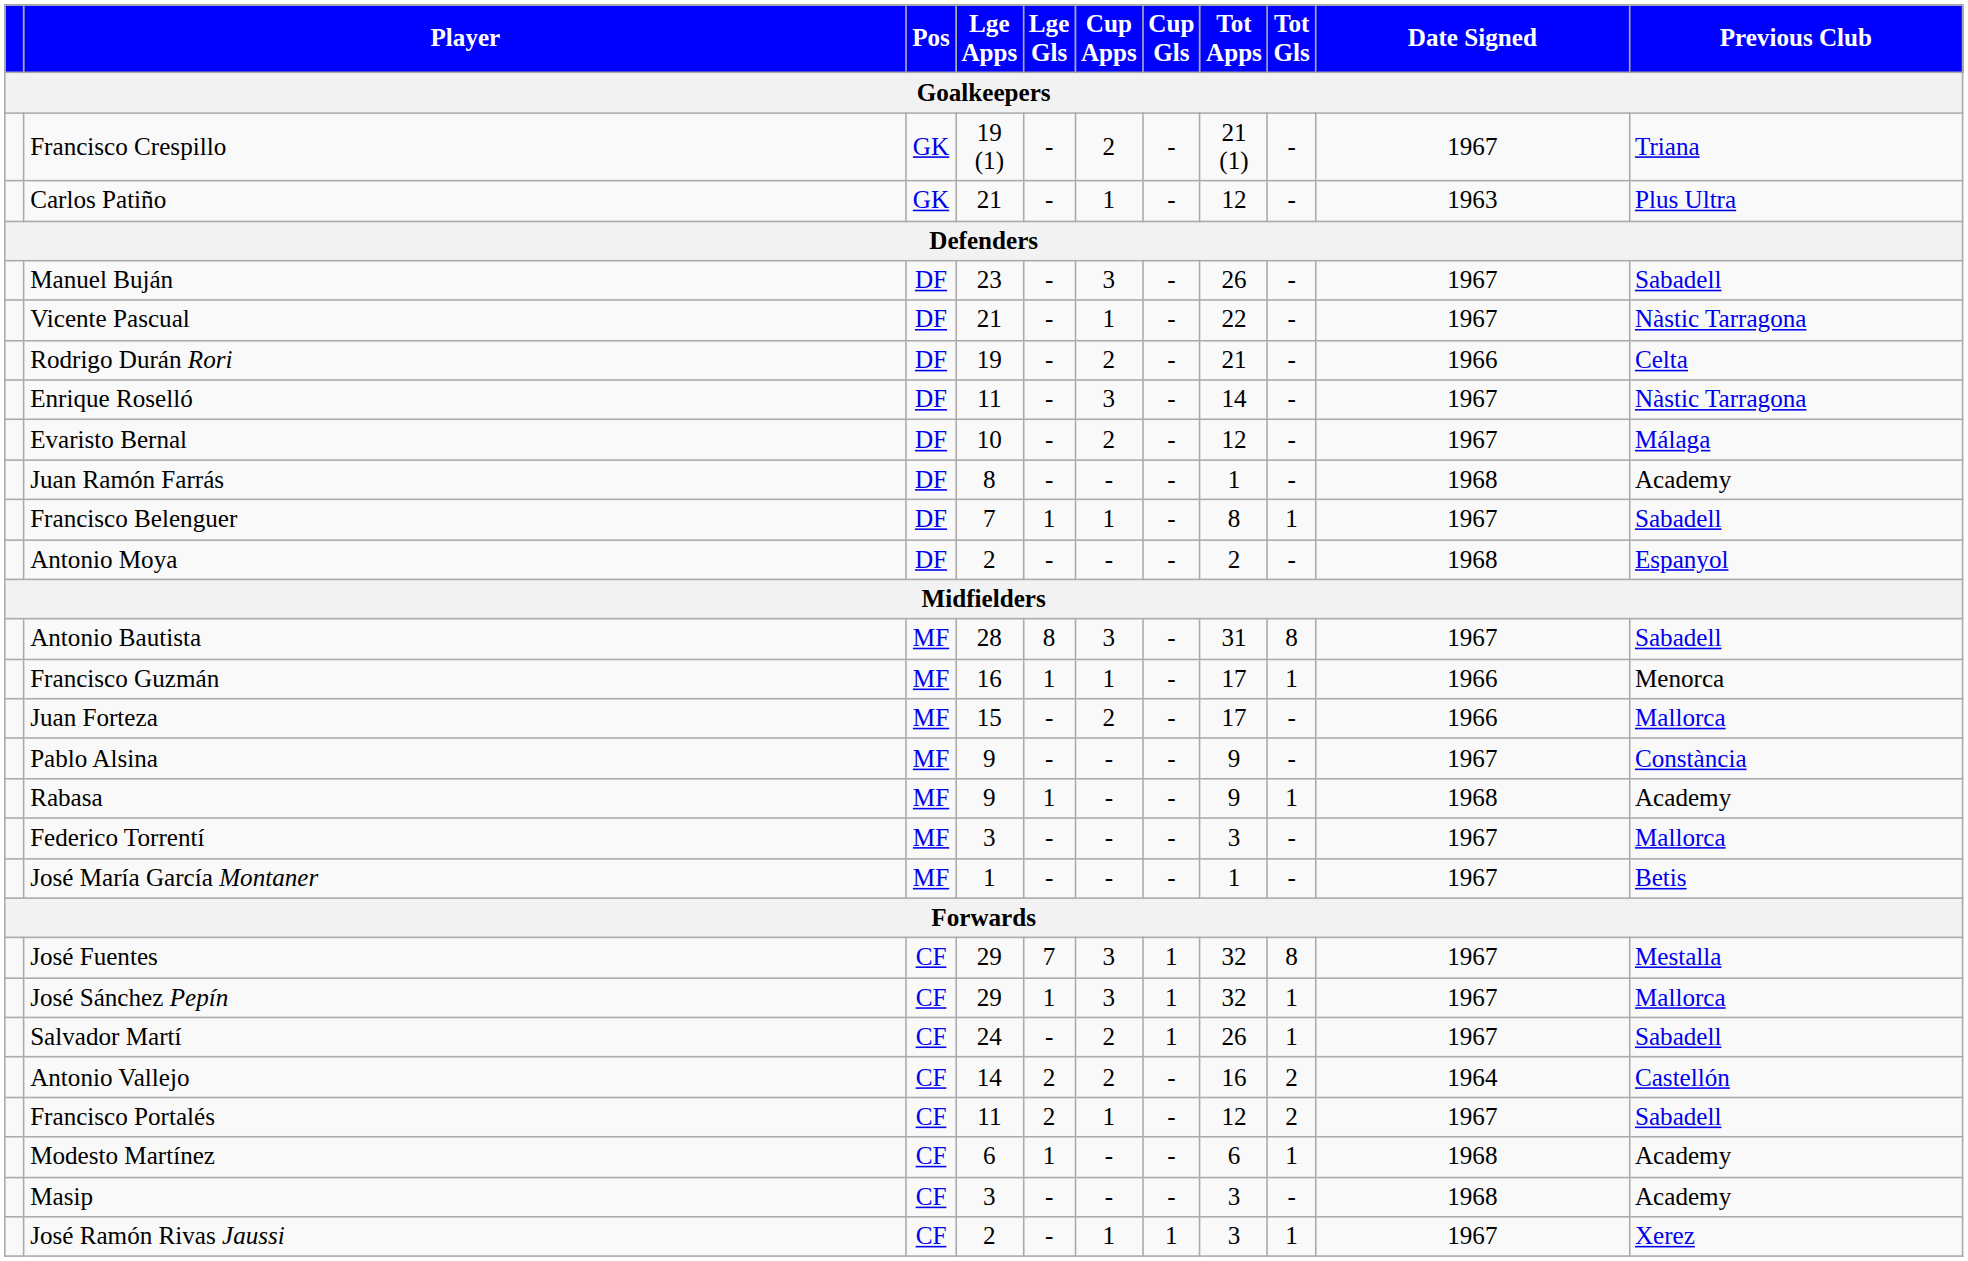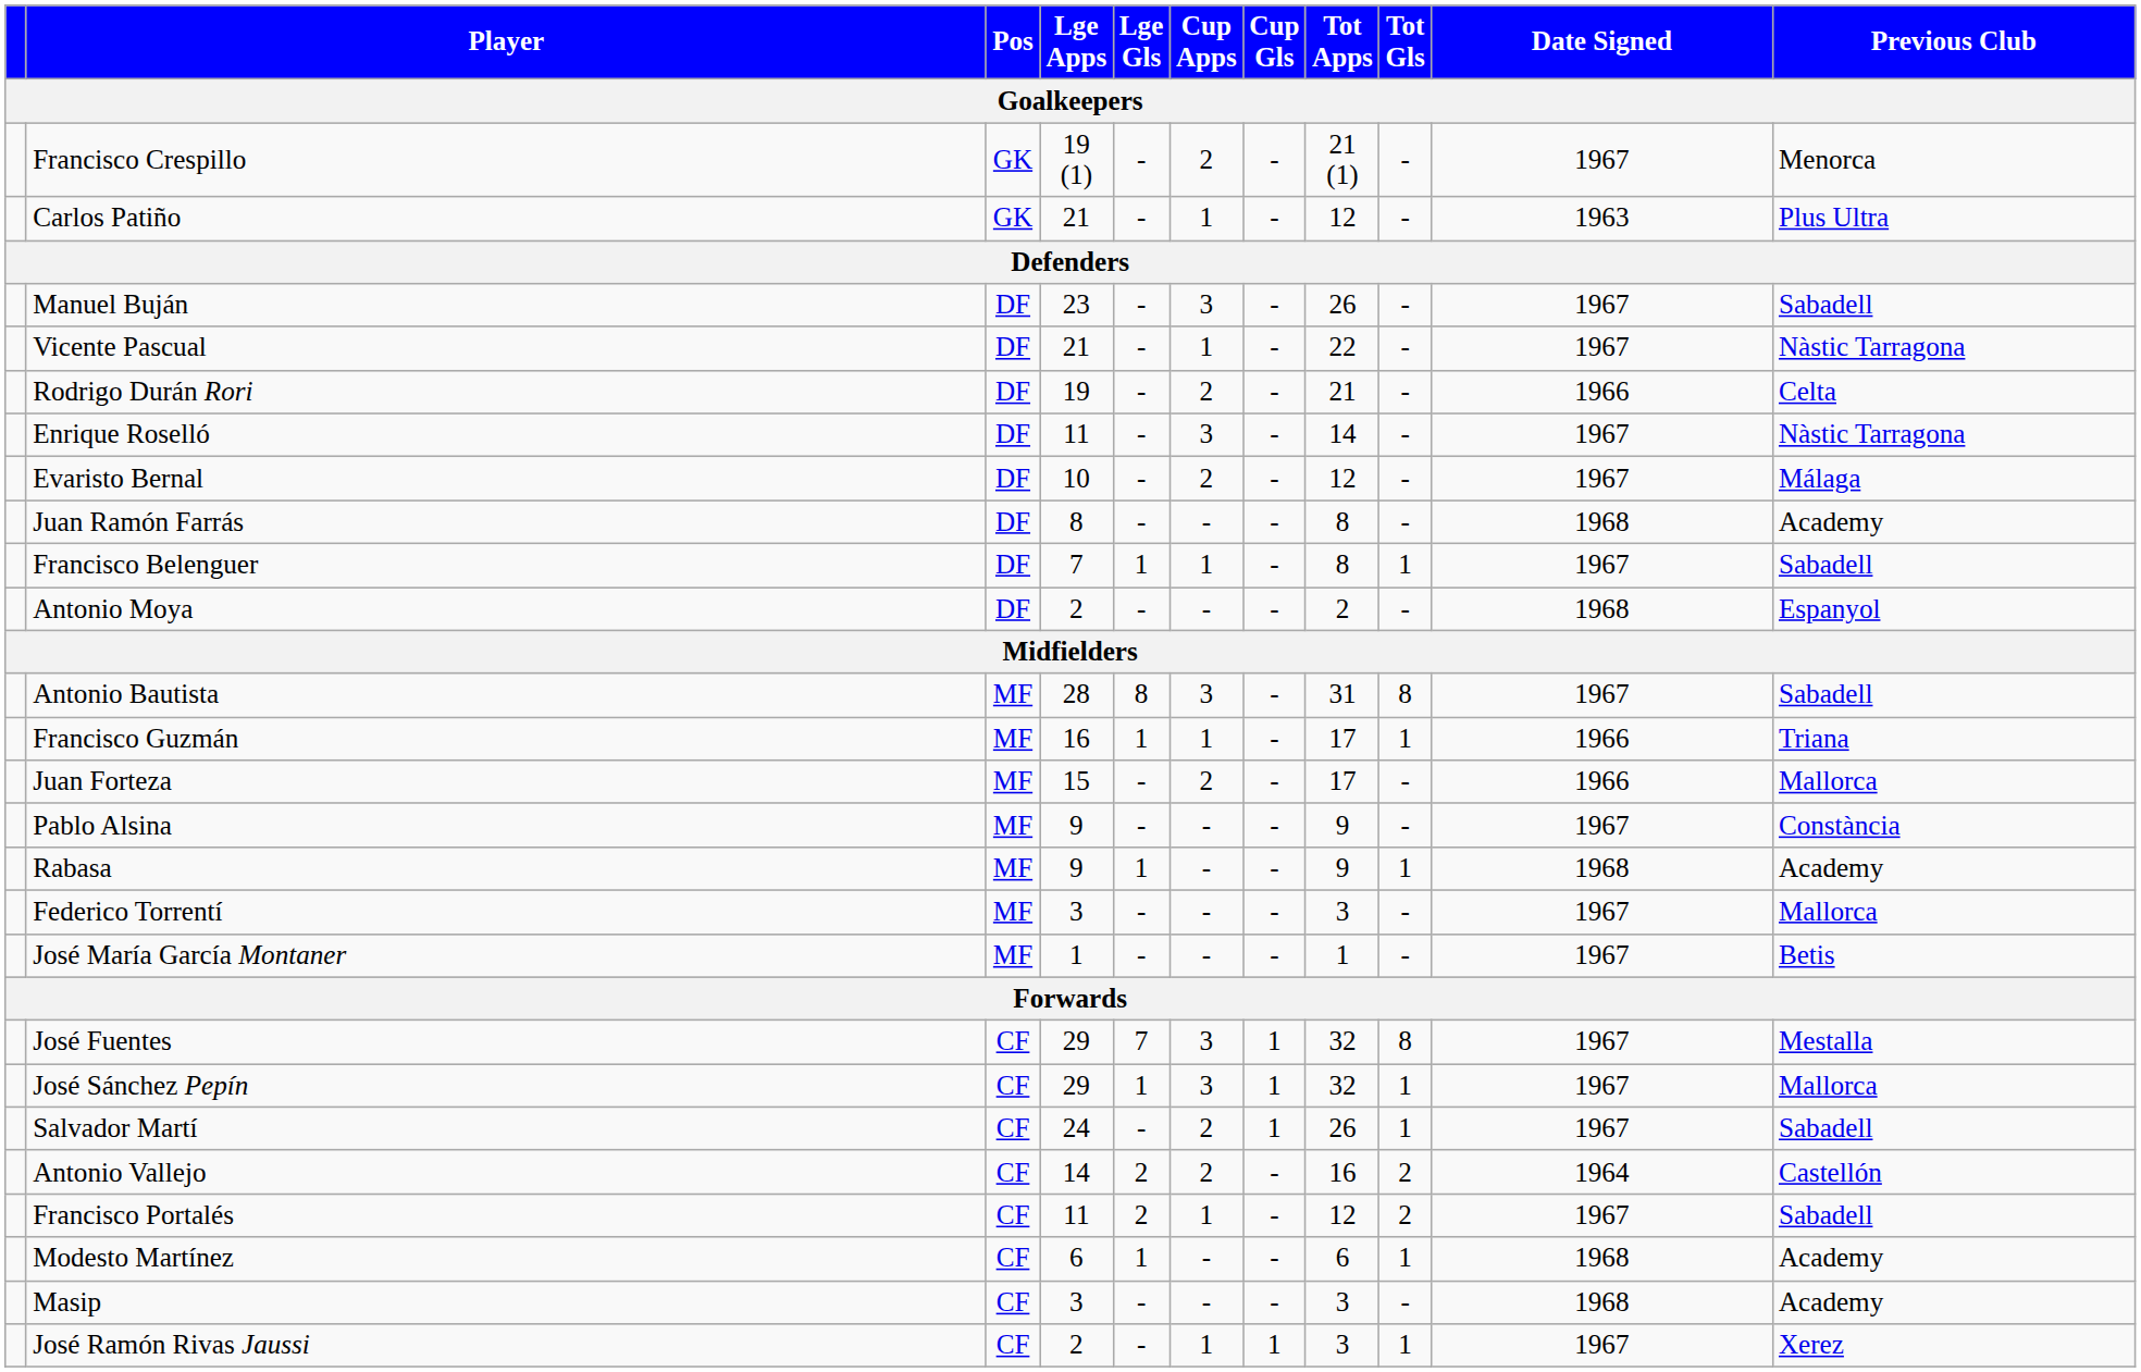Francisco Crespillo | Previous Club: Triana -> Menorca
Juan Ramón Farrás | Tot Apps: 1 -> 8
Francisco Guzmán | Previous Club: Menorca -> Triana
